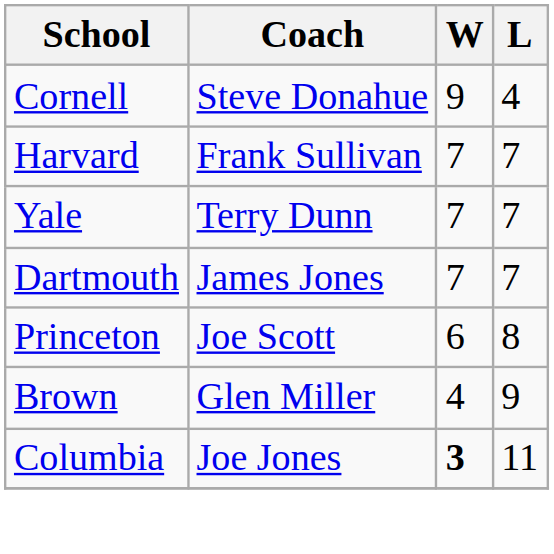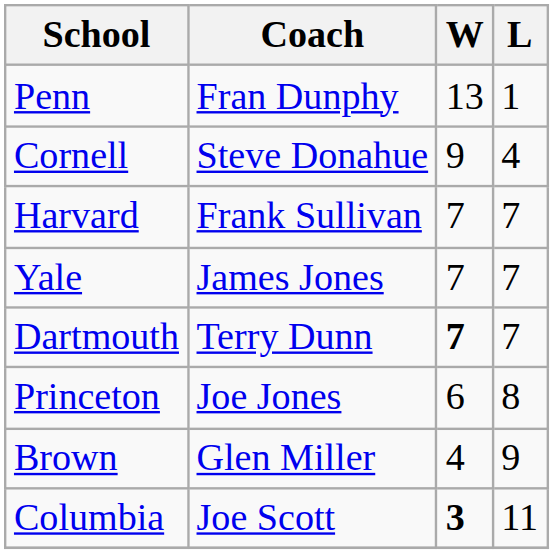+ row: Penn | Fran Dunphy | 13 | 1
Yale | Coach: Terry Dunn -> James Jones
Dartmouth | Coach: James Jones -> Terry Dunn
Dartmouth | W: normal -> bold
Princeton | Coach: Joe Scott -> Joe Jones
Columbia | Coach: Joe Jones -> Joe Scott
